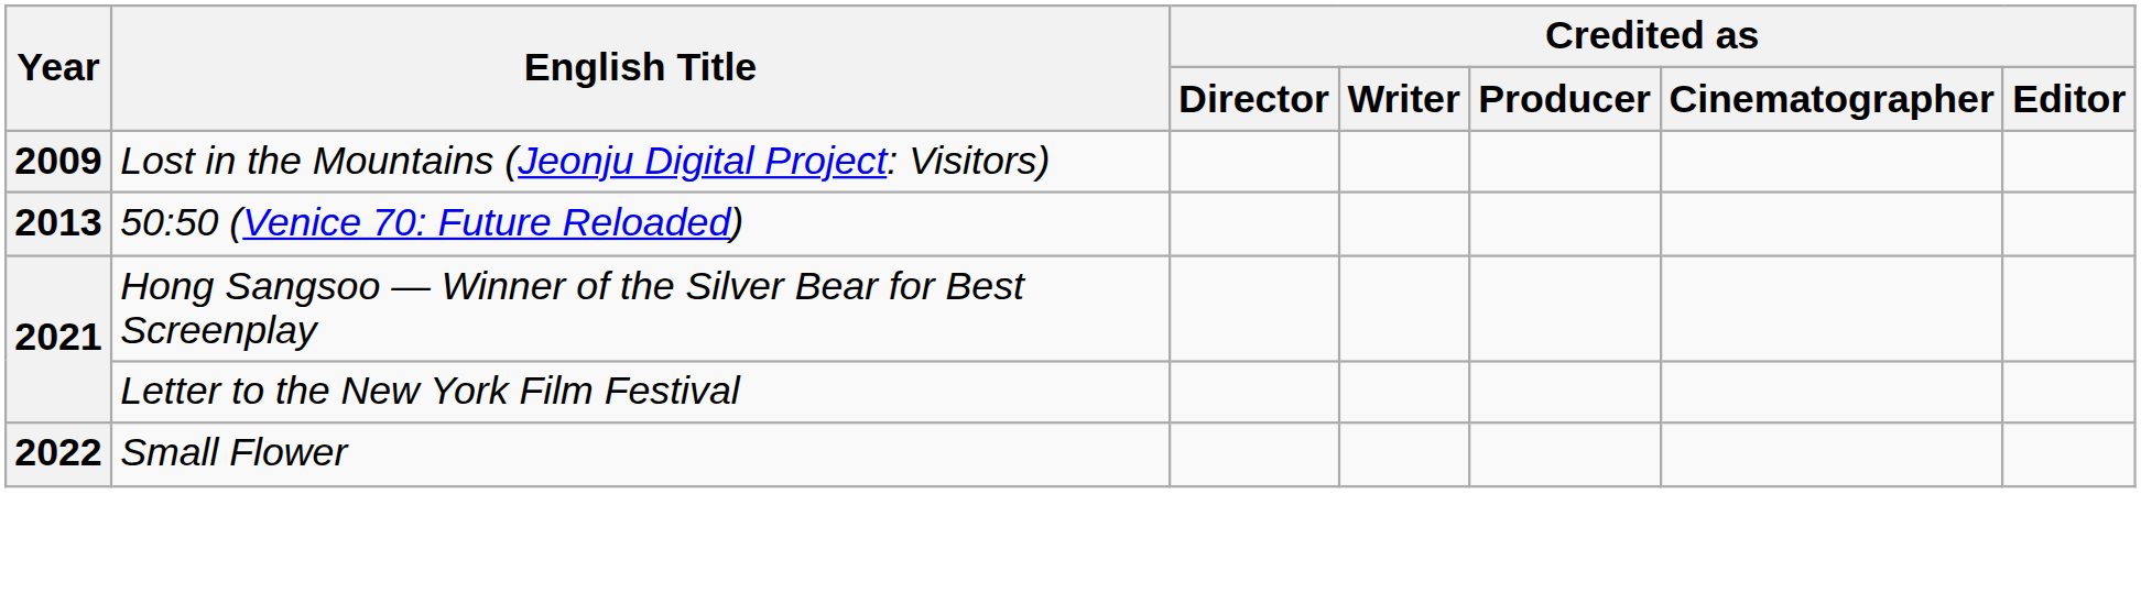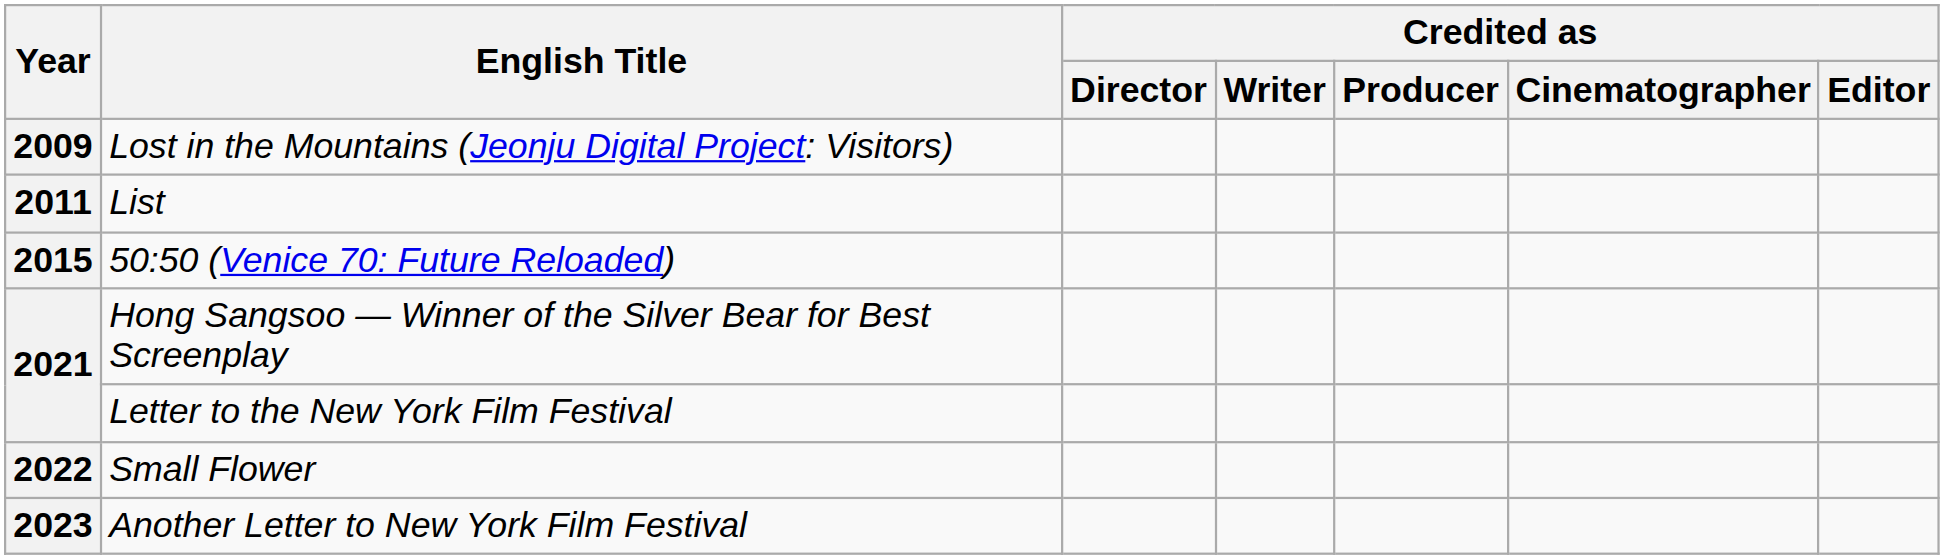+ row: 2011 | List
50:50 (Venice 70: Future Reloaded) | Year: 2013 -> 2015
+ row: 2023 | Another Letter to New York Film Festival
